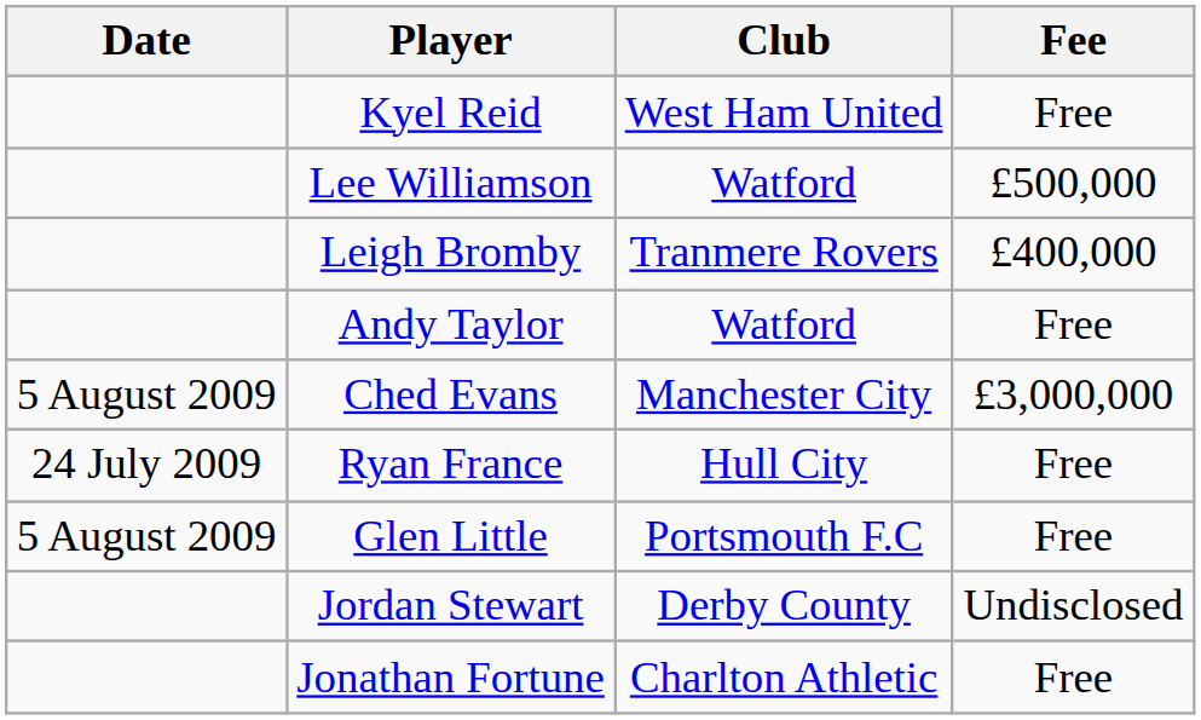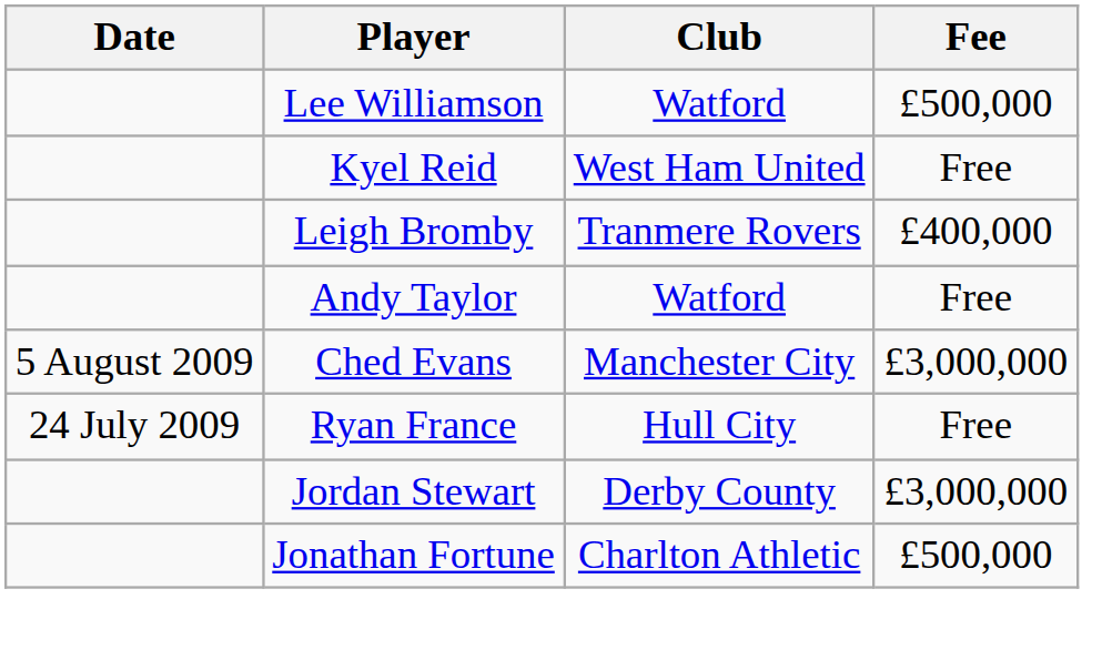rows swapped: Lee Williamson <-> Kyel Reid
- row: 5 August 2009 | Glen Little | Portsmouth F.C | Free
Jordan Stewart | Fee: Undisclosed -> £3,000,000
Jonathan Fortune | Fee: Free -> £500,000
